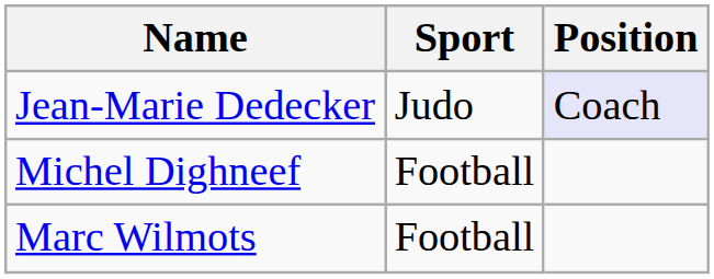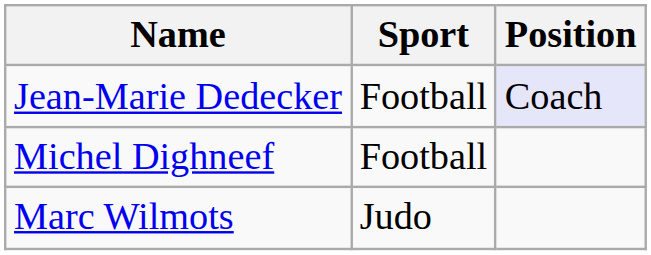Jean-Marie Dedecker | Sport: Judo -> Football
Marc Wilmots | Sport: Football -> Judo
